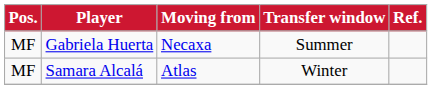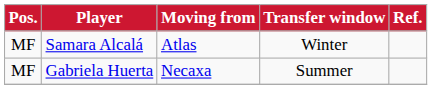rows swapped: Gabriela Huerta <-> Samara Alcalá
